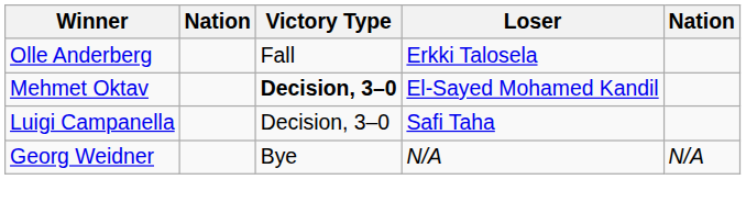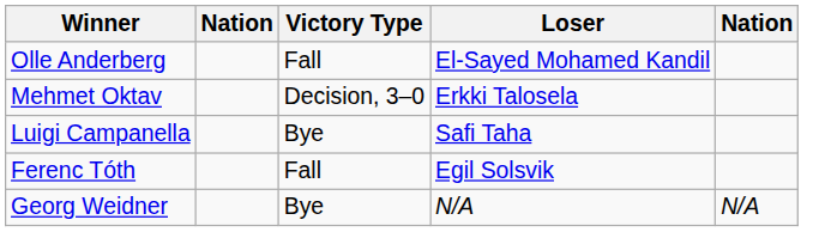Olle Anderberg | Loser: Erkki Talosela -> El-Sayed Mohamed Kandil
Mehmet Oktav | Victory Type: bold -> normal
Mehmet Oktav | Loser: El-Sayed Mohamed Kandil -> Erkki Talosela
Luigi Campanella | Victory Type: Decision, 3–0 -> Bye
+ row: Ferenc Tóth | Fall | Egil Solsvik
